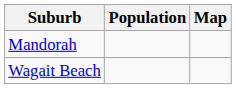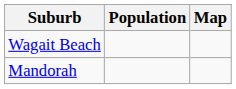rows swapped: Wagait Beach <-> Mandorah
